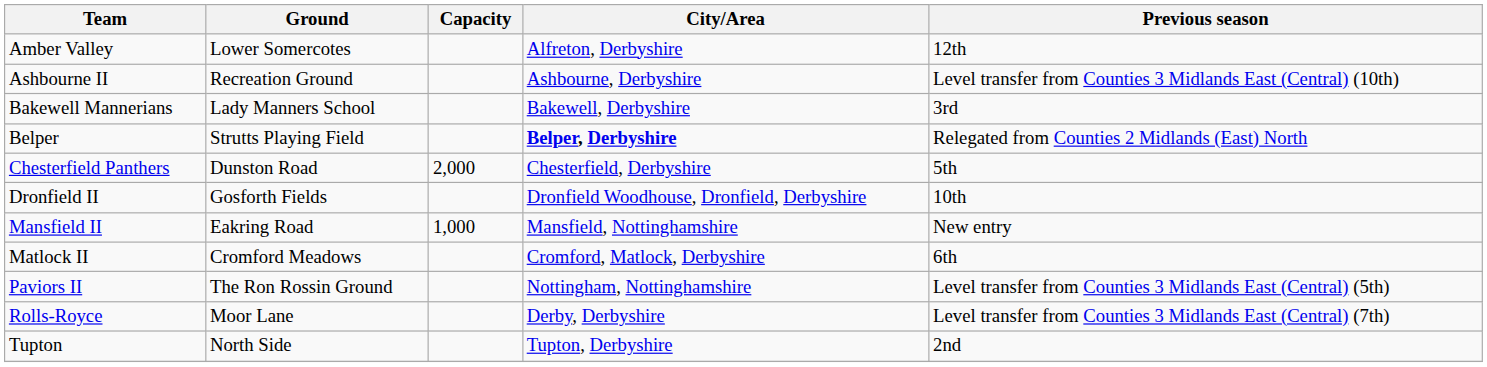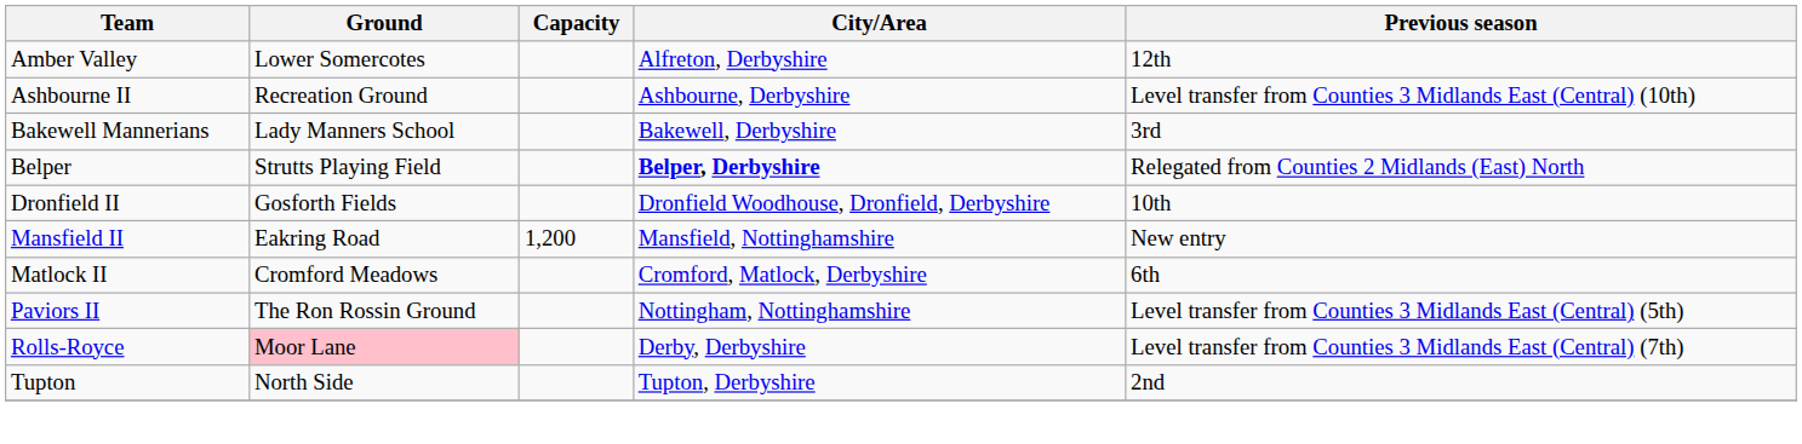- row: Chesterfield Panthers | Dunston Road | 2,000 | Chesterfield, Derbyshire | 5th
Mansfield II | Capacity: 1,000 -> 1,200
Rolls-Royce | Ground: no background -> pink background
